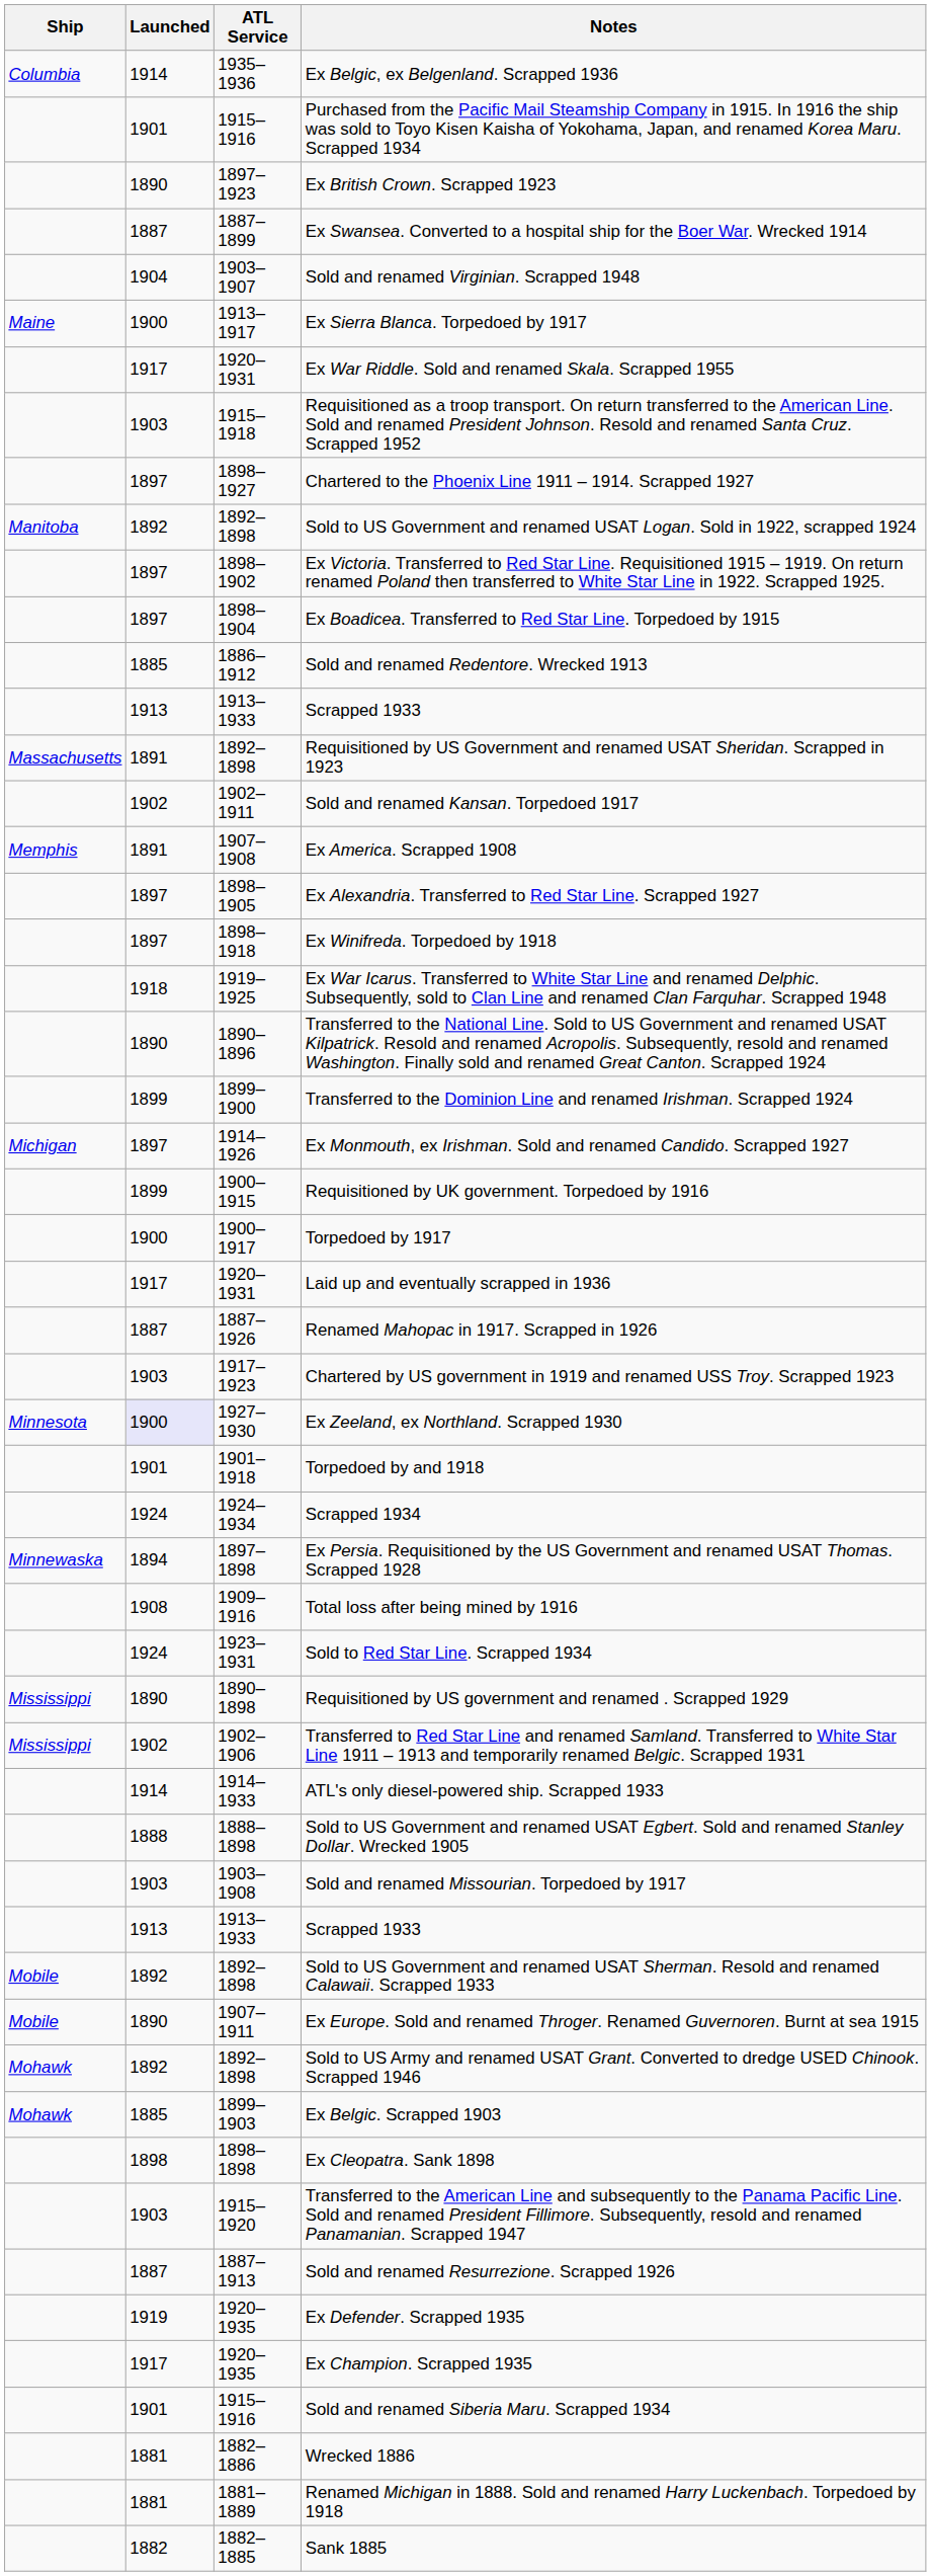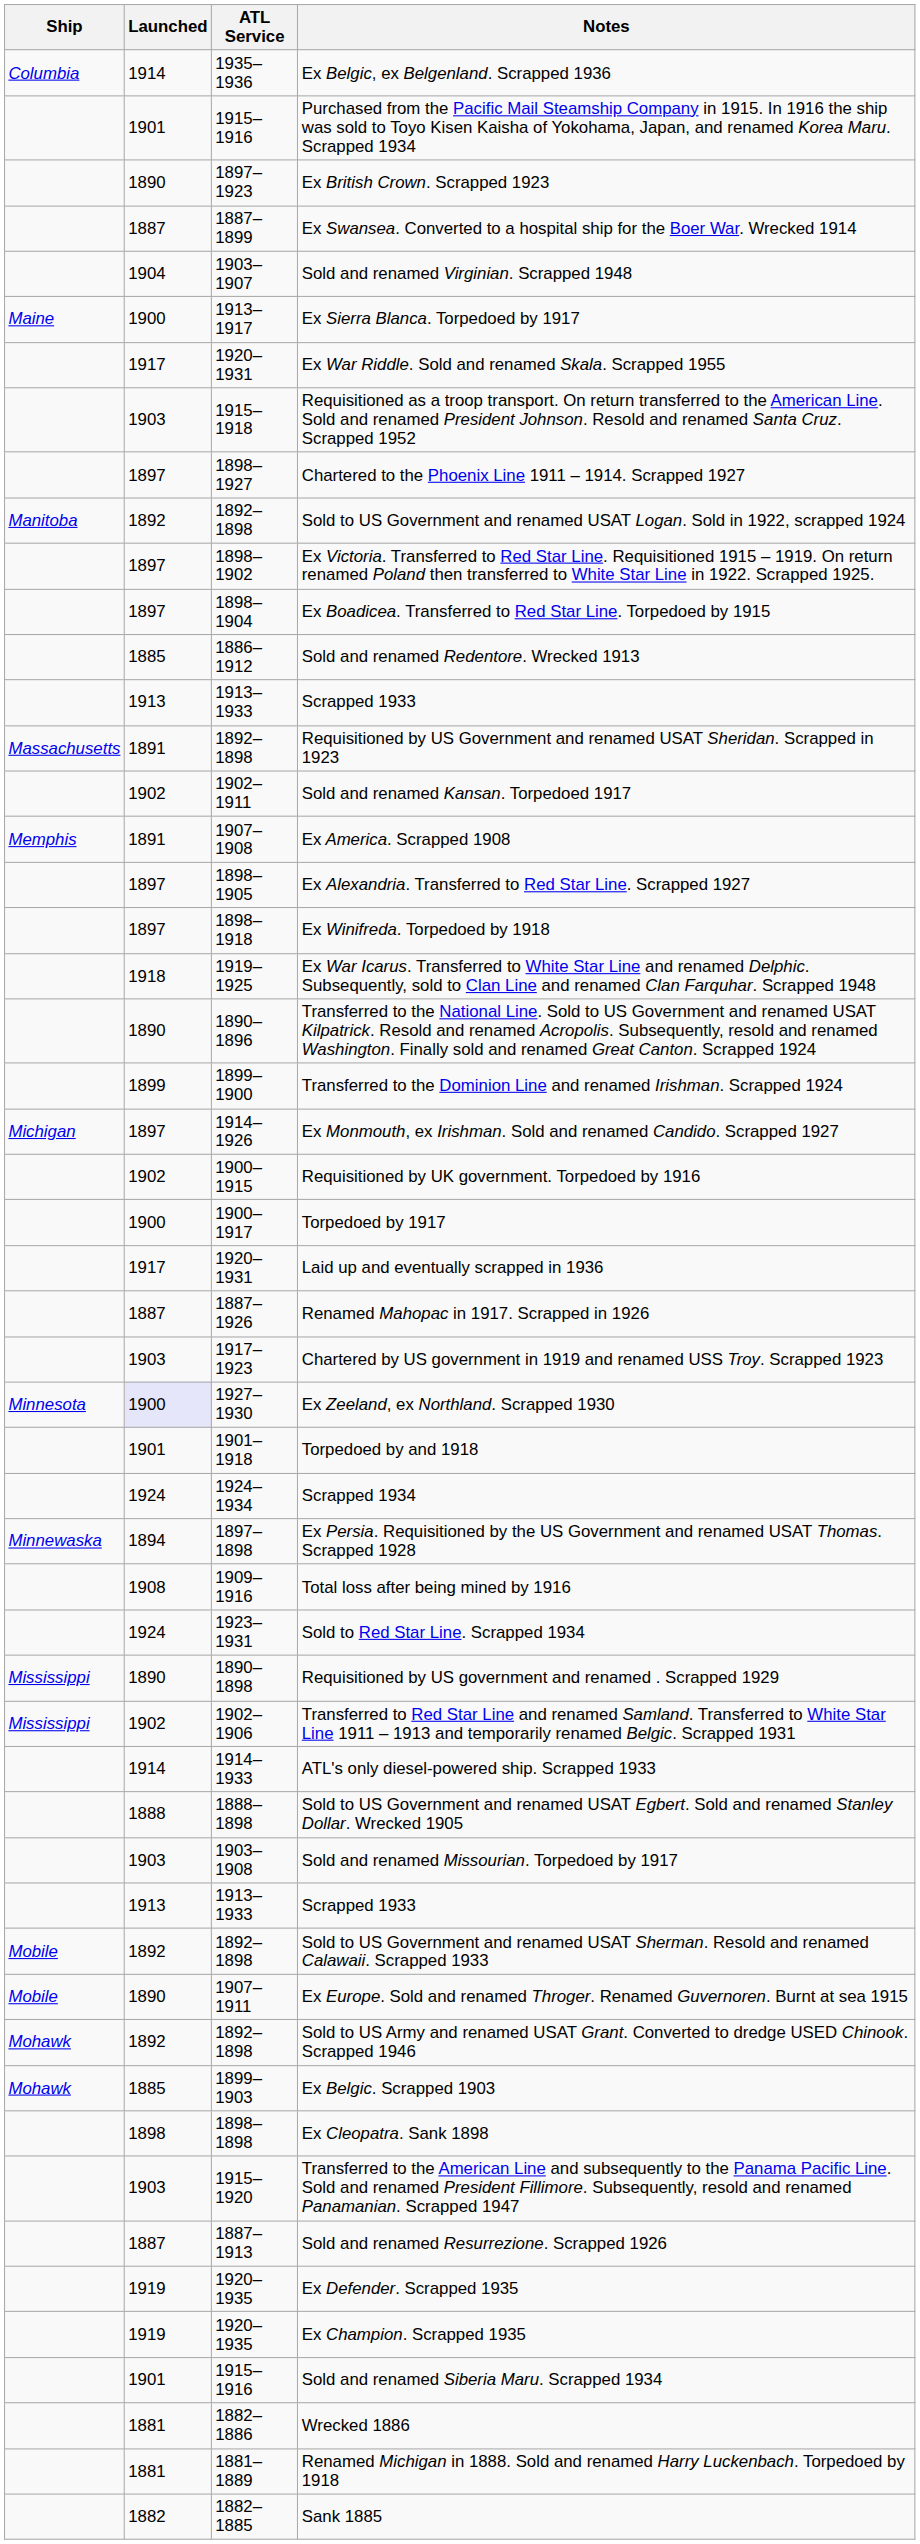Requisitioned by UK government. Torpedoed by 1916 | Launched: 1899 -> 1902
Ex Champion. Scrapped 1935 | Launched: 1917 -> 1919
